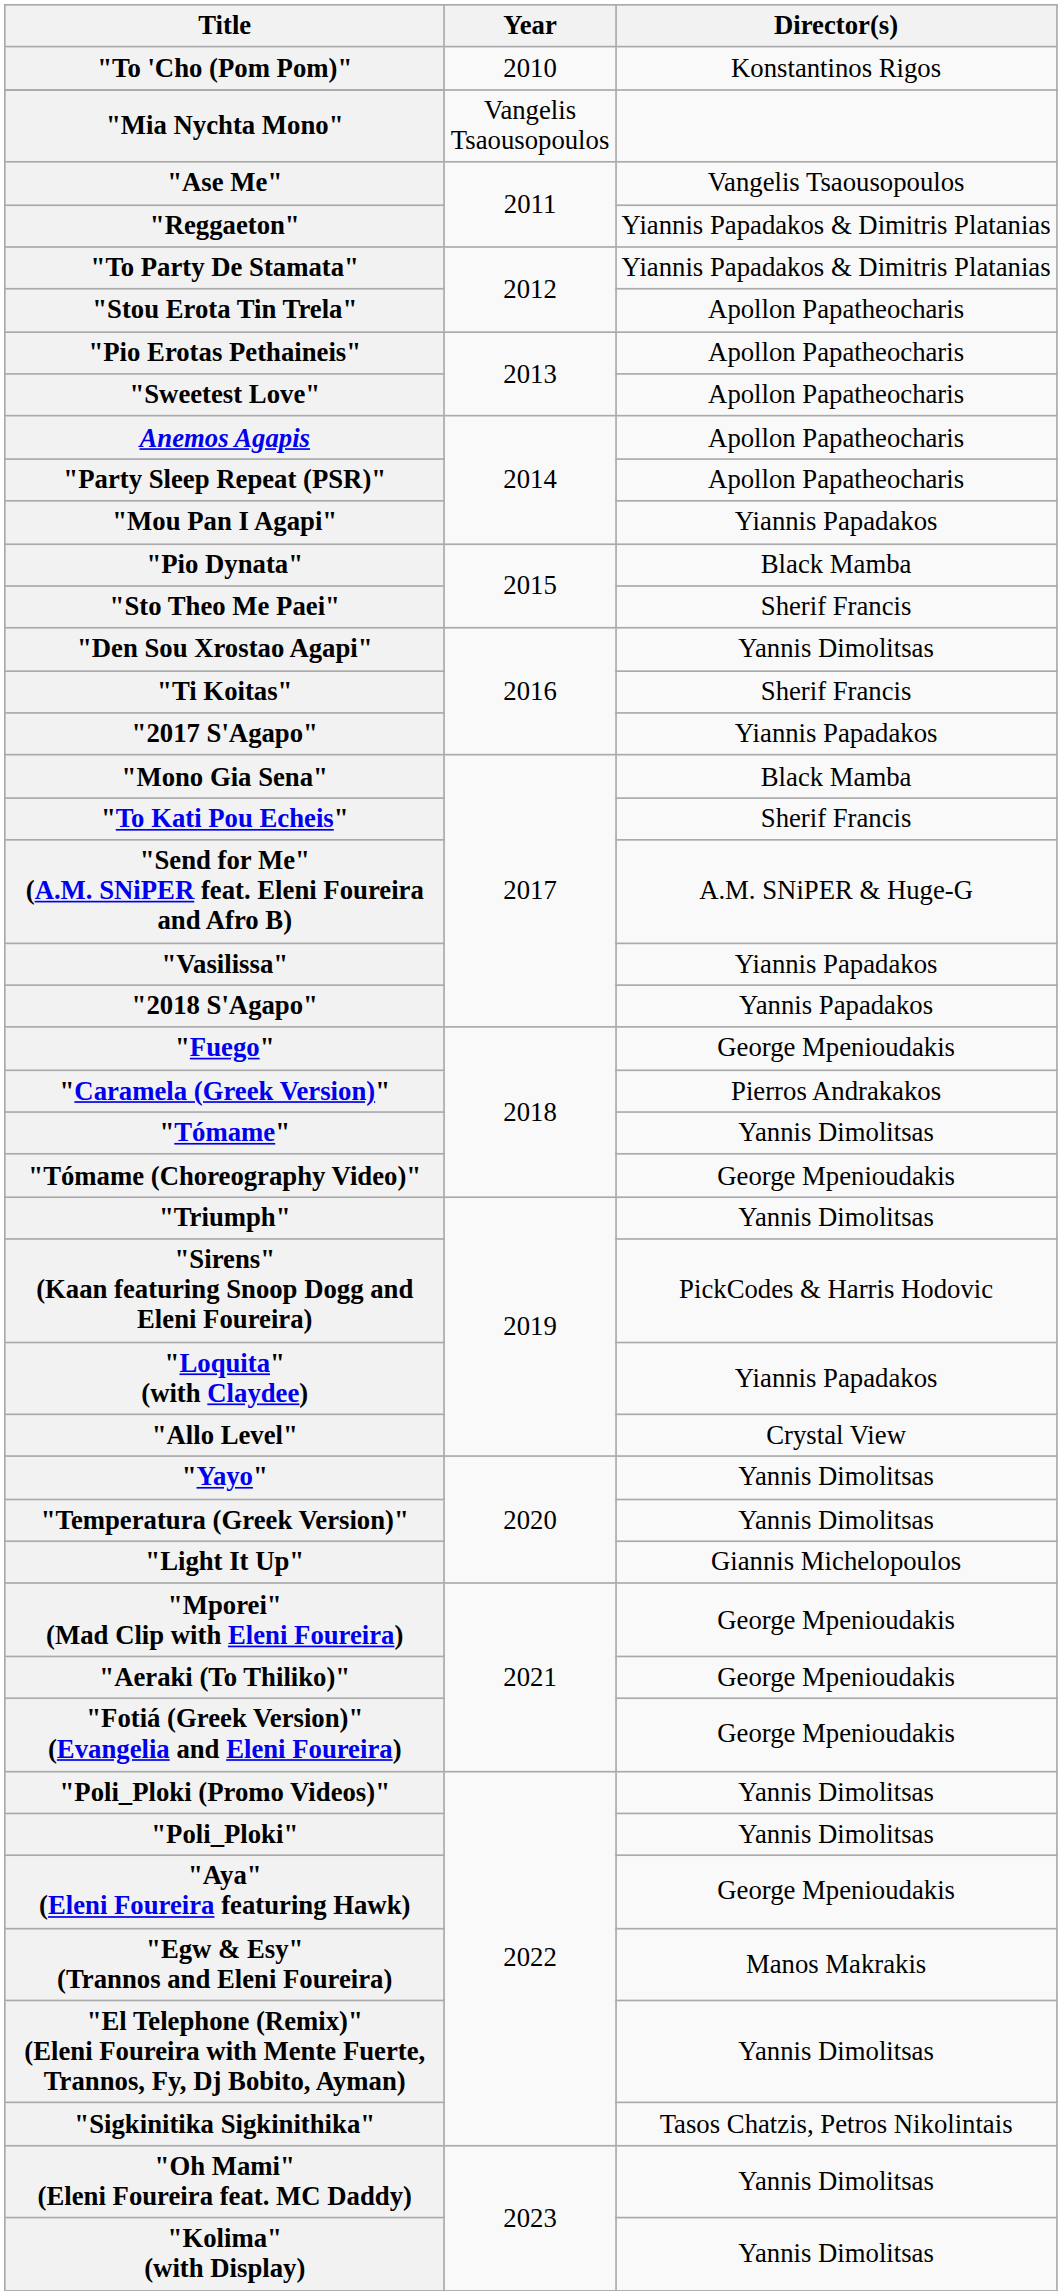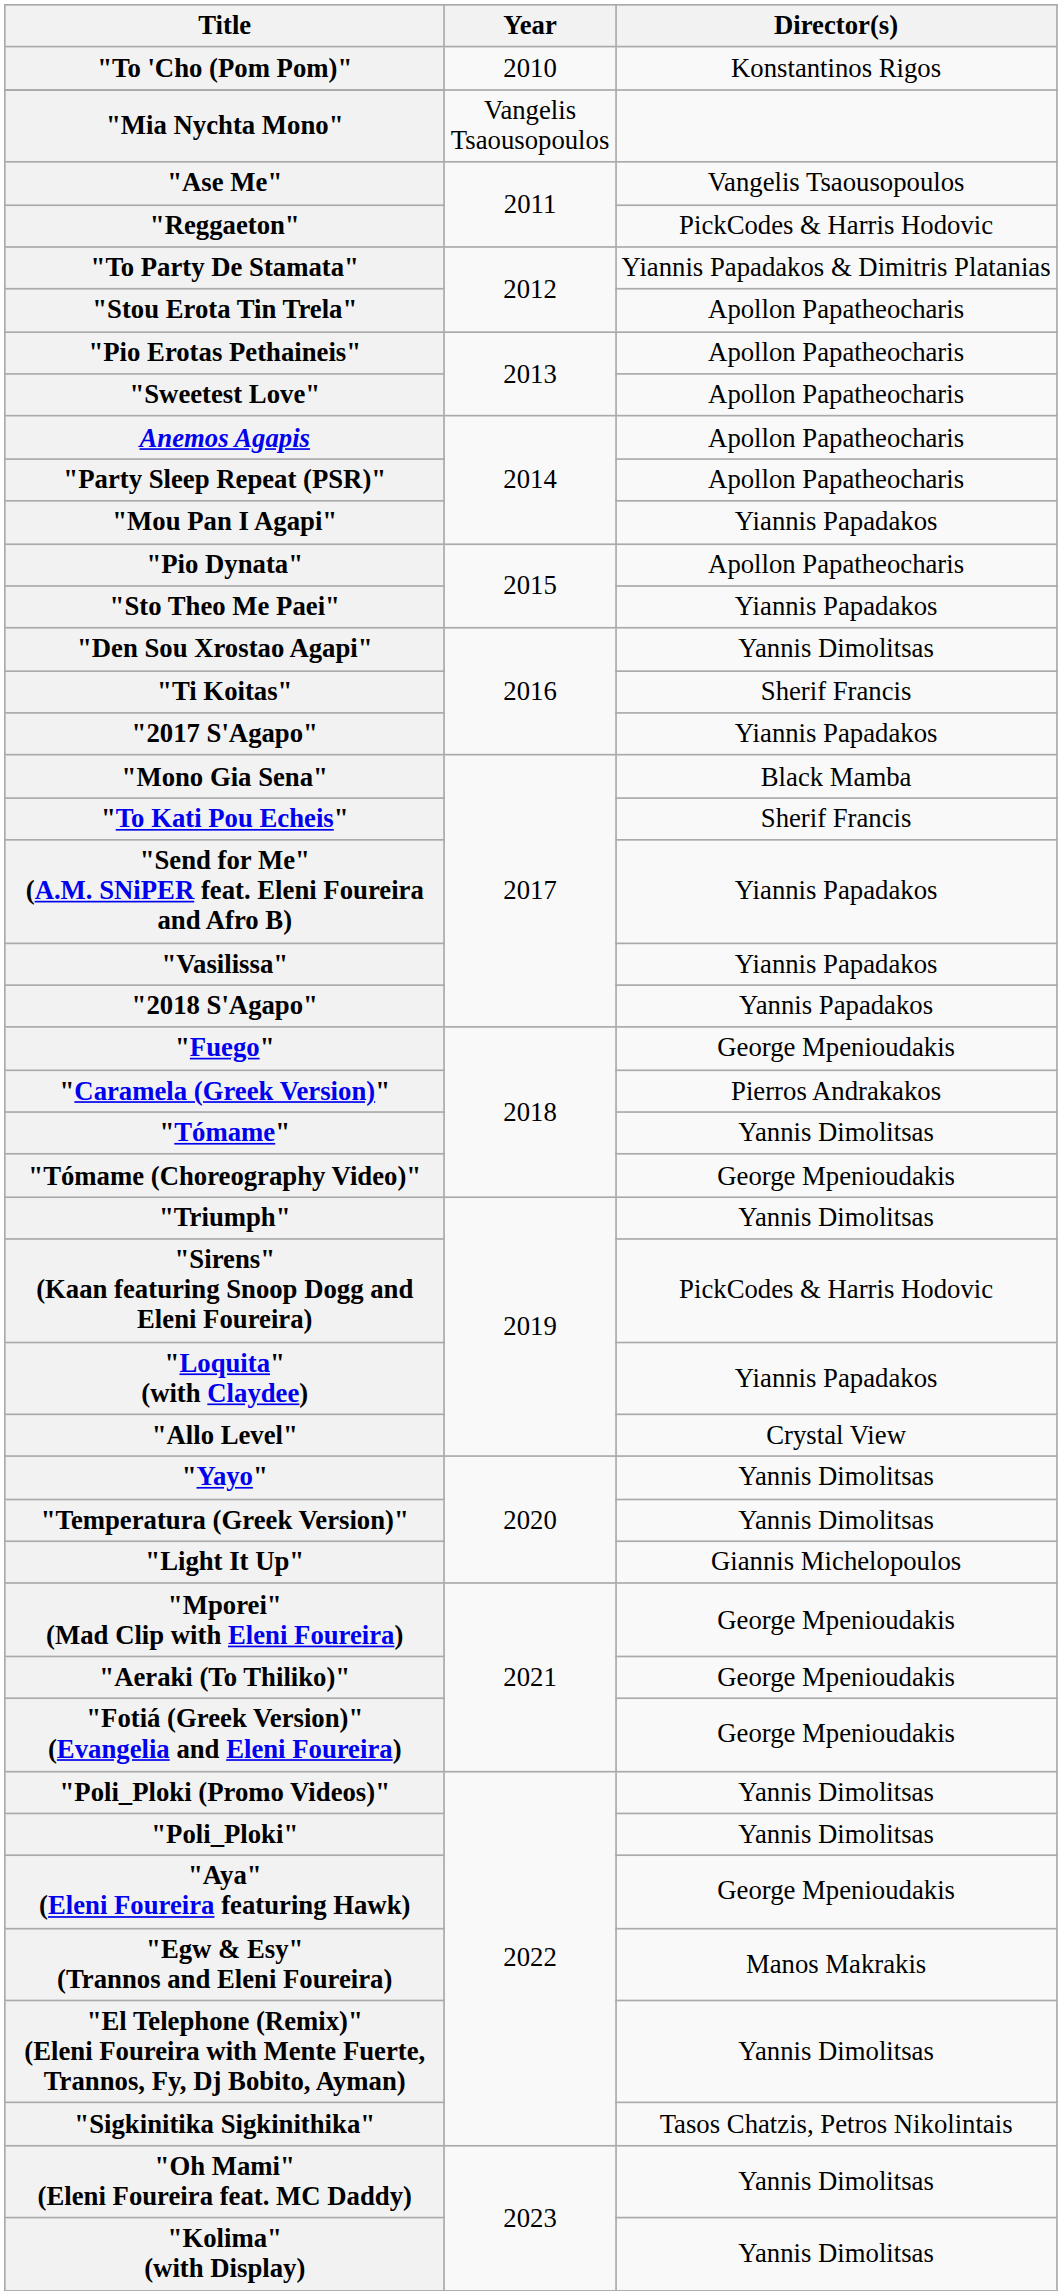"Reggaeton" | Director(s): Yiannis Papadakos & Dimitris Platanias -> PickCodes & Harris Hodovic
"Pio Dynata" | Director(s): Black Mamba -> Apollon Papatheocharis
"Sto Theo Me Paei" | Director(s): Sherif Francis -> Yiannis Papadakos
"Send for Me" (A.M. SNiPER feat. Eleni Foureira and Afro B) | Director(s): A.M. SNiPER & Huge-G -> Yiannis Papadakos
